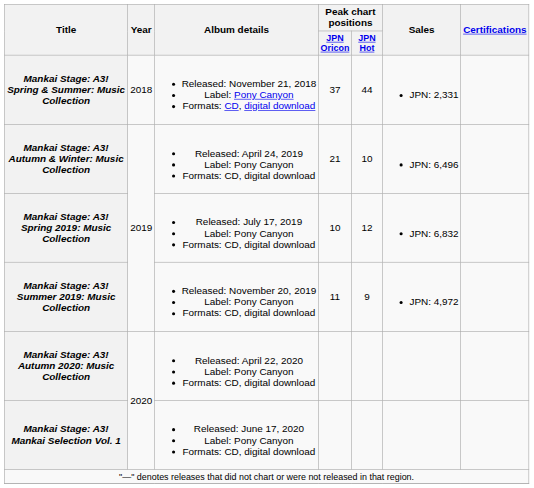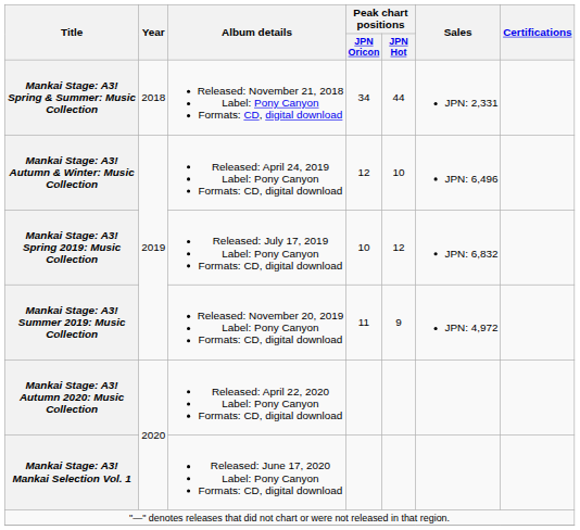Mankai Stage: A3! Spring & Summer: Music Collection | Peak chart positions / JPN Oricon: 37 -> 34
Mankai Stage: A3! Autumn & Winter: Music Collection | Peak chart positions / JPN Oricon: 21 -> 12
